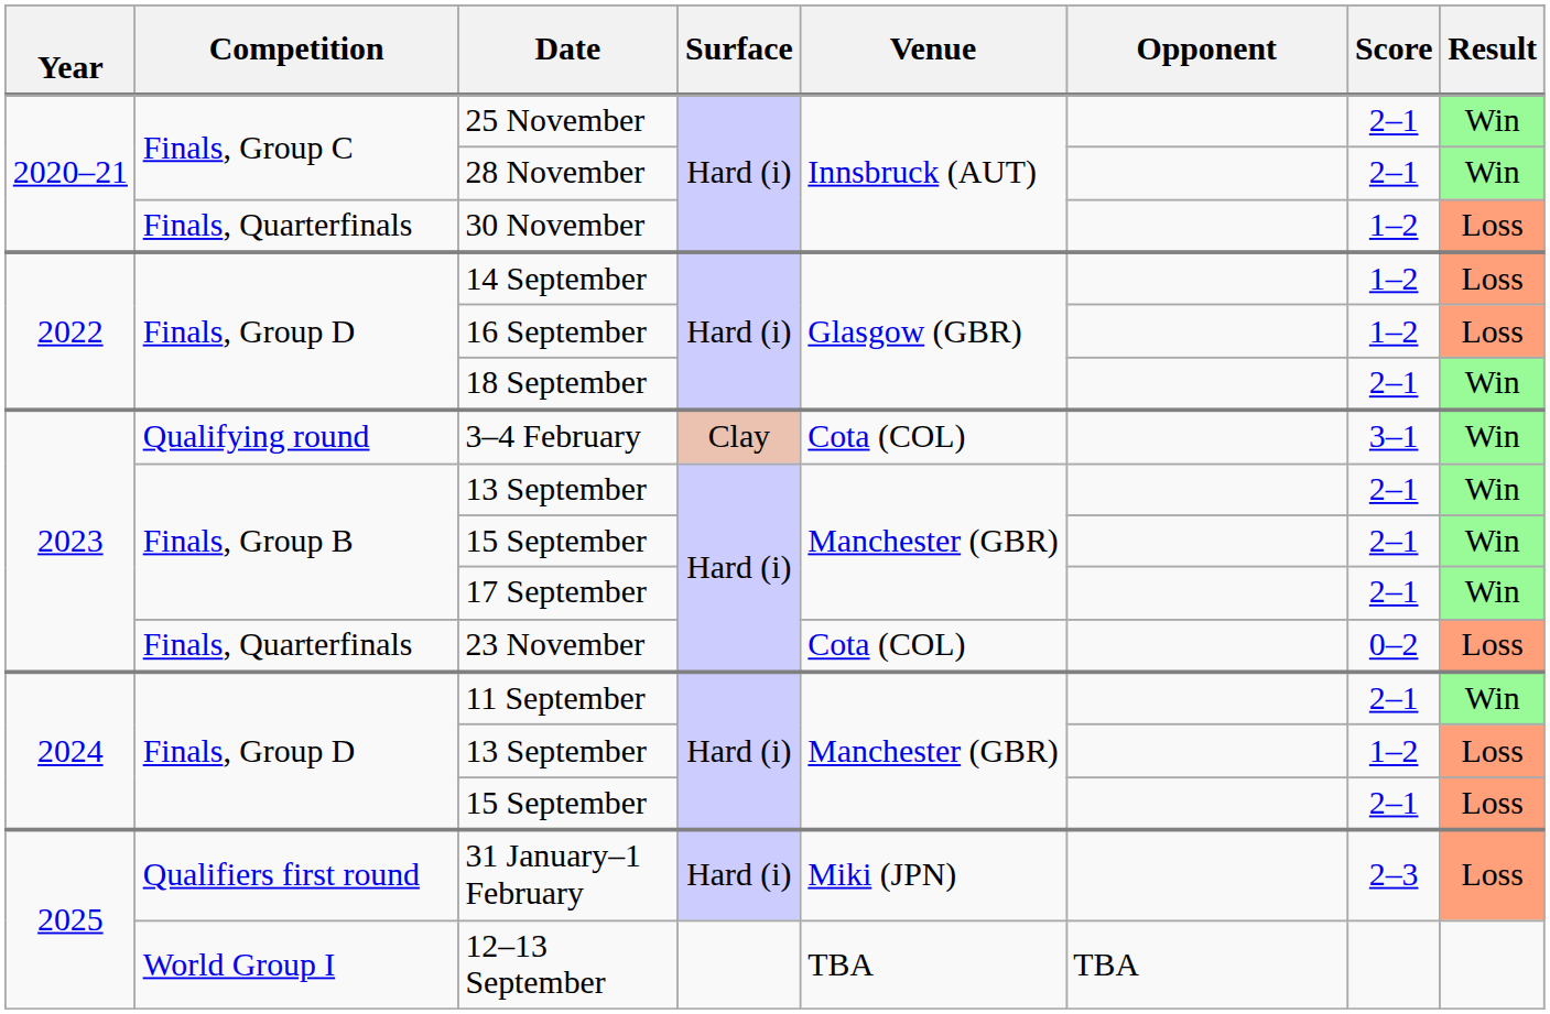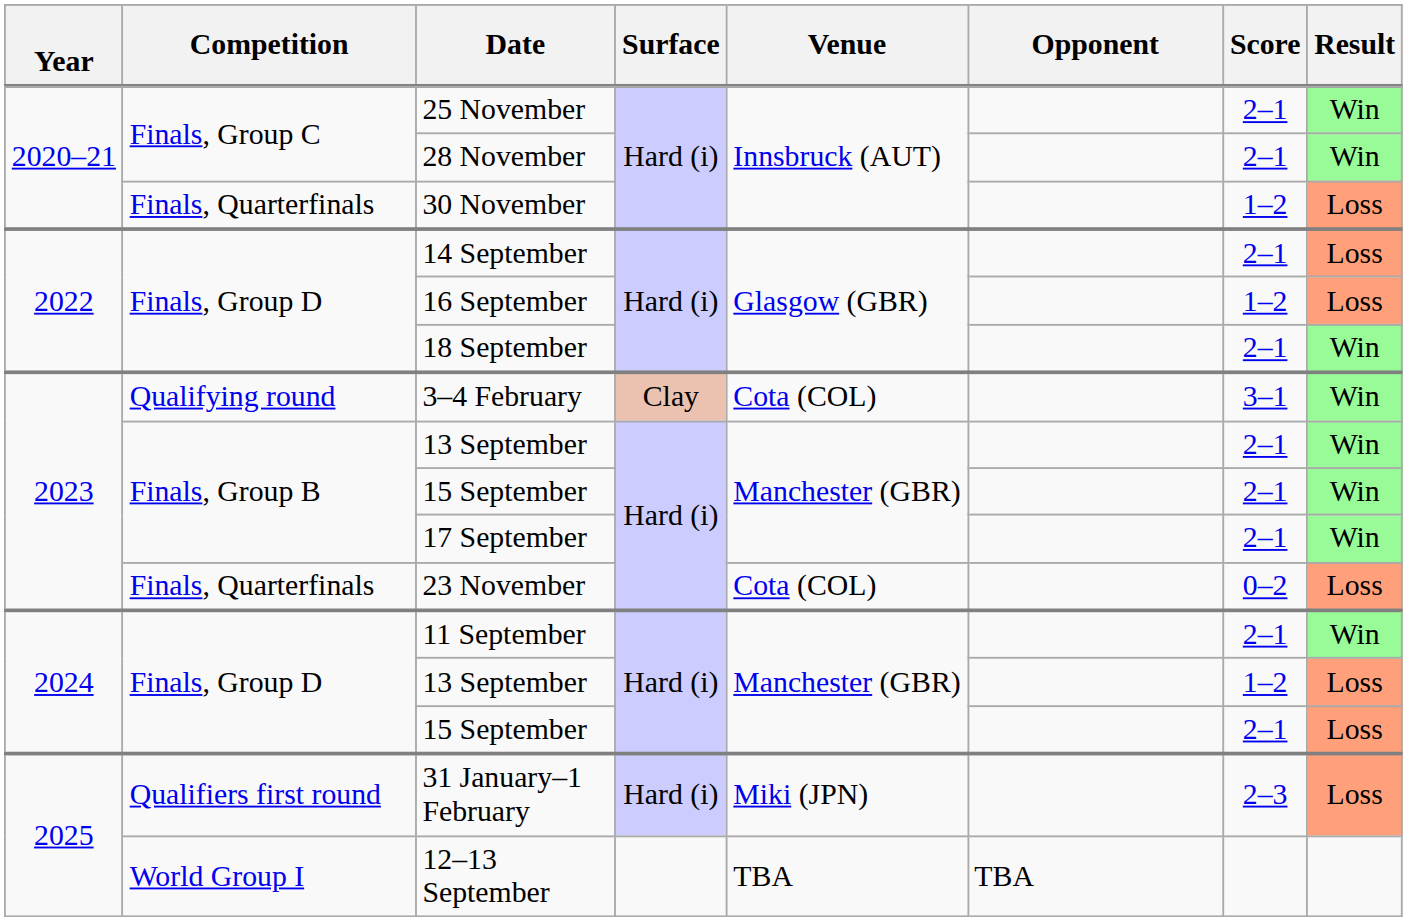14 September | Score: 1–2 -> 2–1
